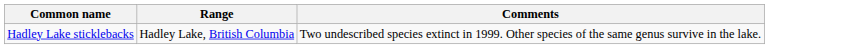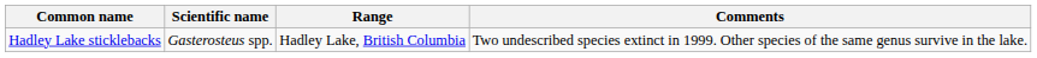+ column: Scientific name | Gasterosteus spp.
